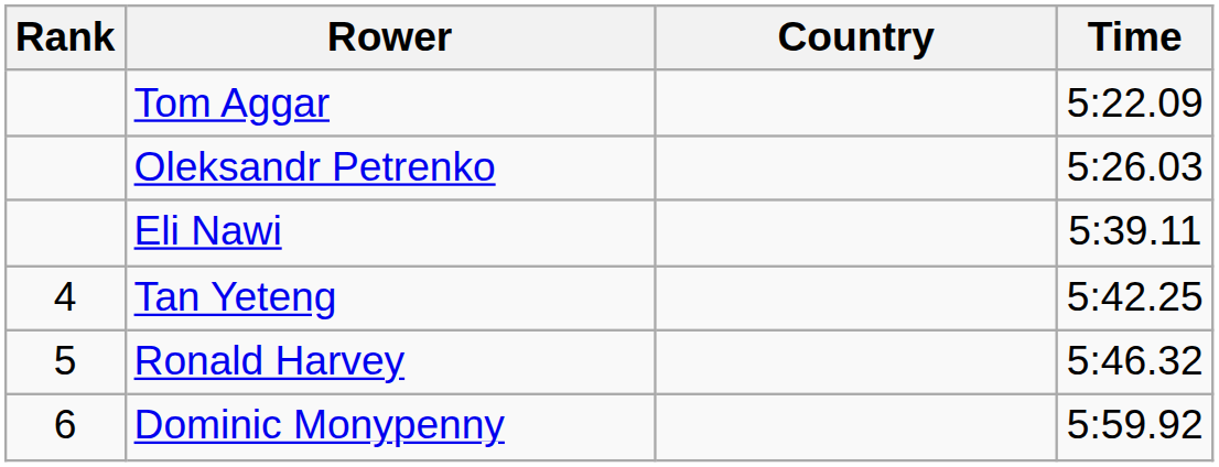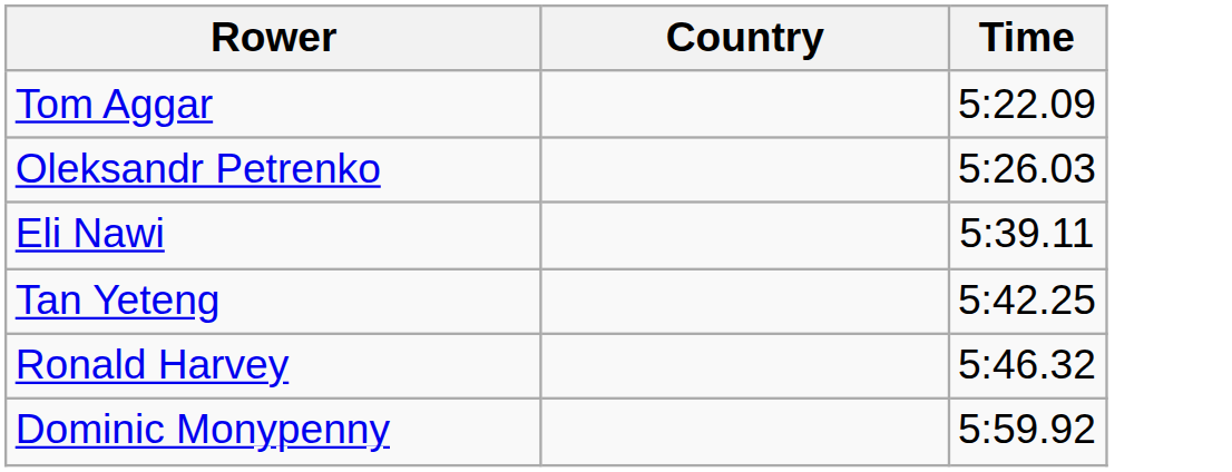- column: Rank | 4 | 5 | 6
